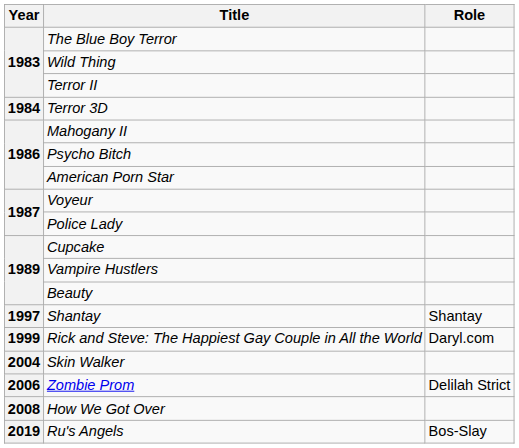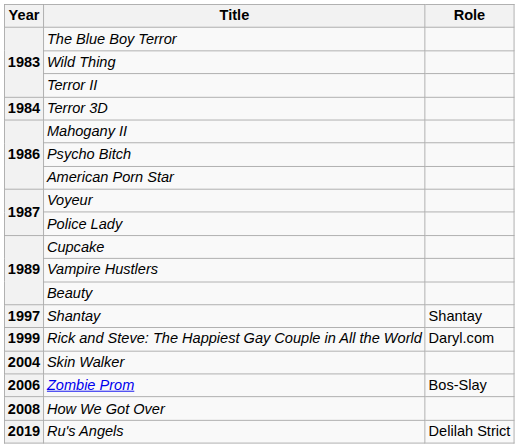Zombie Prom | Role: Delilah Strict -> Bos-Slay
Ru's Angels | Role: Bos-Slay -> Delilah Strict
